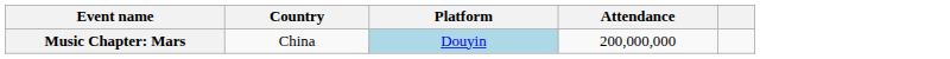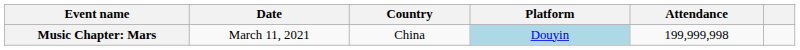+ column: Date | March 11, 2021
Music Chapter: Mars | Attendance: 200,000,000 -> 199,999,998
